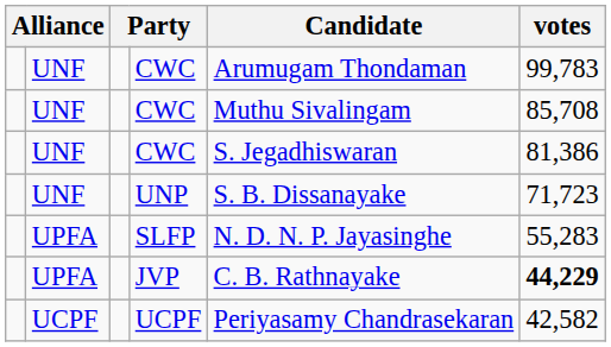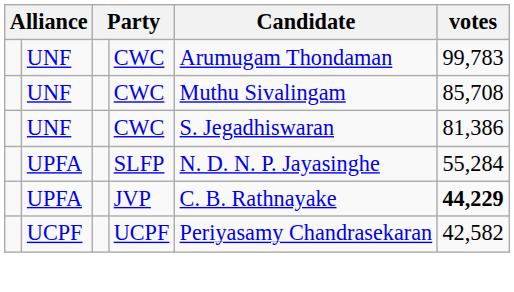- row: UNF | UNP | S. B. Dissanayake | 71,723
SLFP | votes: 55,283 -> 55,284
